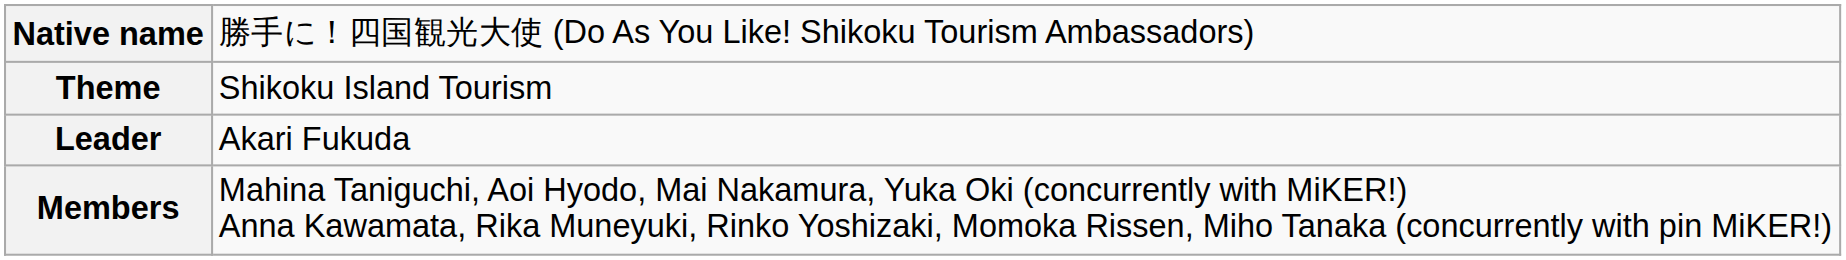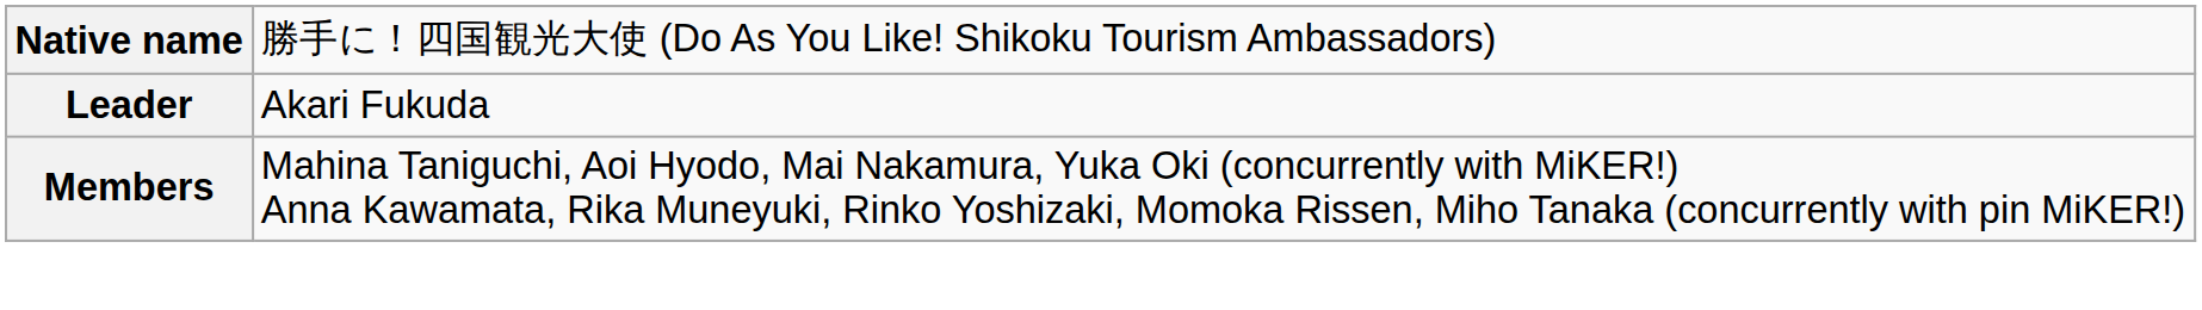- row: Theme | Shikoku Island Tourism
